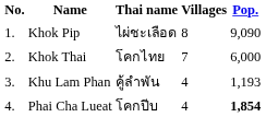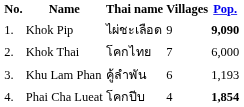Khok Pip | Villages: 8 -> 9
Khok Pip | Pop.: normal -> bold
Khu Lam Phan | Villages: 4 -> 6
